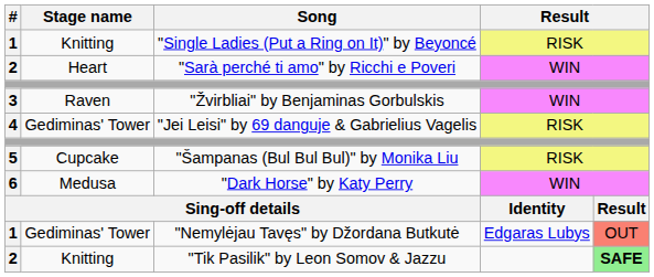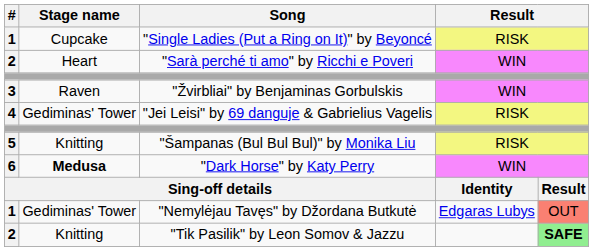"Single Ladies (Put a Ring on It)" by Beyoncé | Stage name: Knitting -> Cupcake
"Šampanas (Bul Bul Bul)" by Monika Liu | Stage name: Cupcake -> Knitting
"Dark Horse" by Katy Perry | Stage name: normal -> bold
